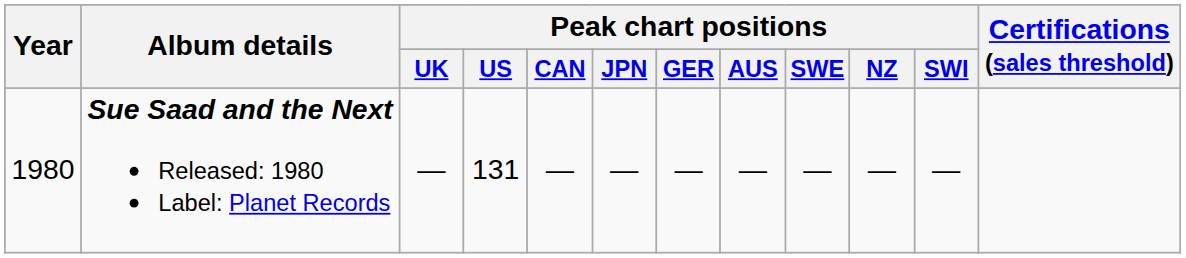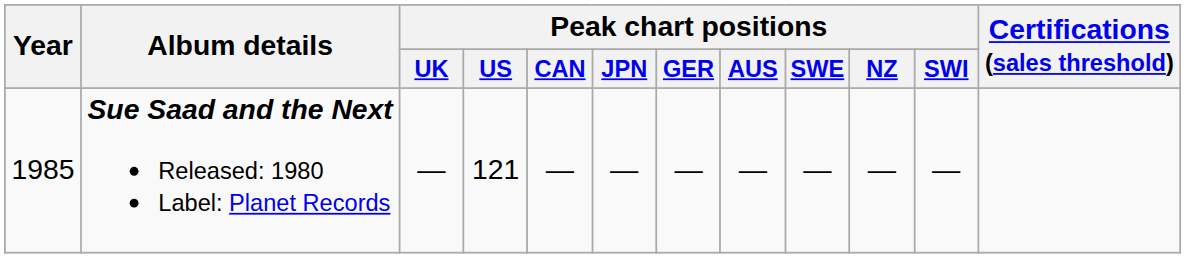Sue Saad and the Next Released: 1980 Label: Planet Records | Year: 1980 -> 1985
Sue Saad and the Next Released: 1980 Label: Planet Records | Peak chart positions / US: 131 -> 121
